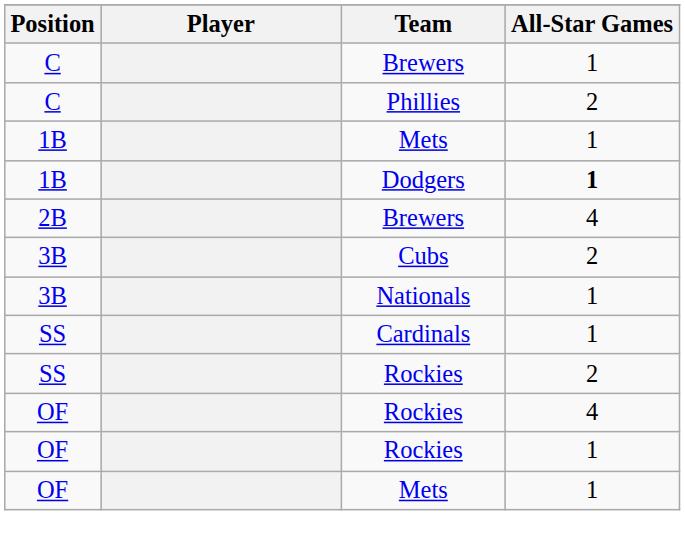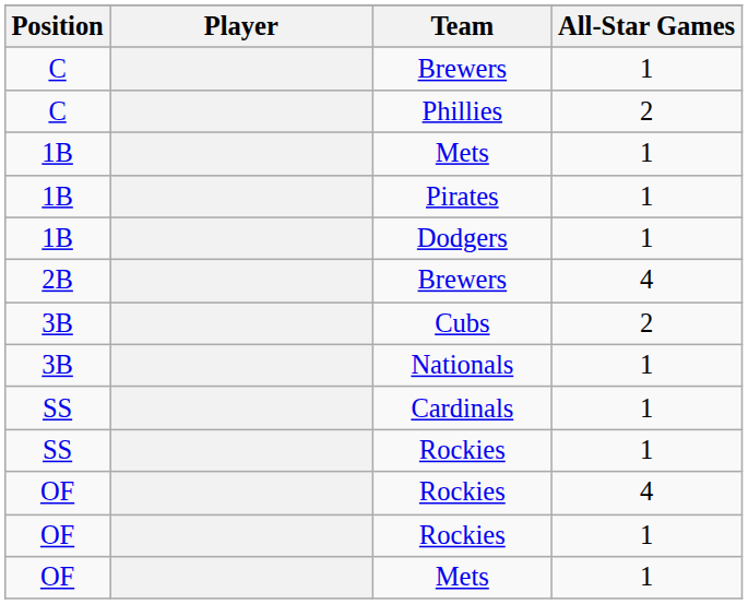+ row: 1B | Pirates | 1
Dodgers | All-Star Games: bold -> normal
SS / Rockies | All-Star Games: 2 -> 1
